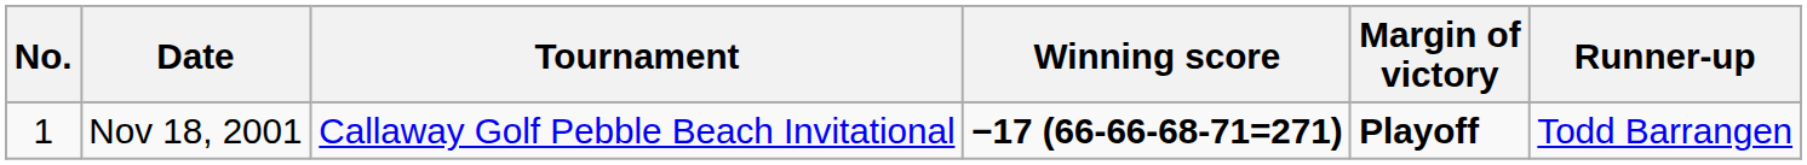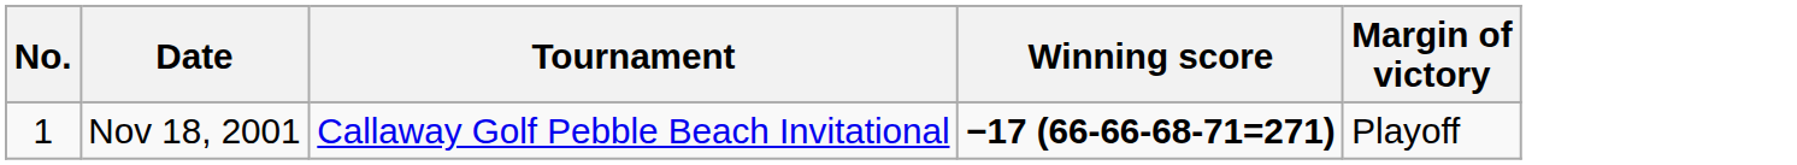- column: Runner-up | Todd Barrangen
Nov 18, 2001 | Margin of victory: bold -> normal
